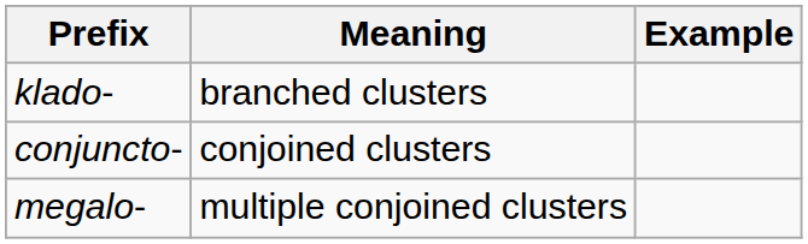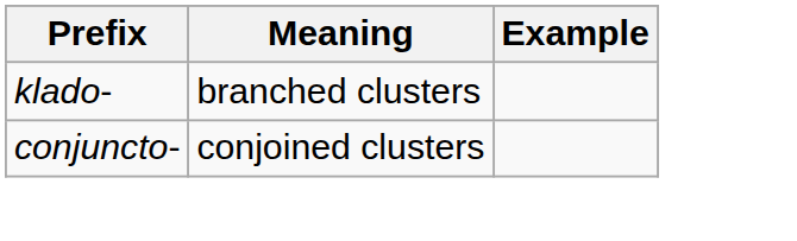- row: megalo- | multiple conjoined clusters
